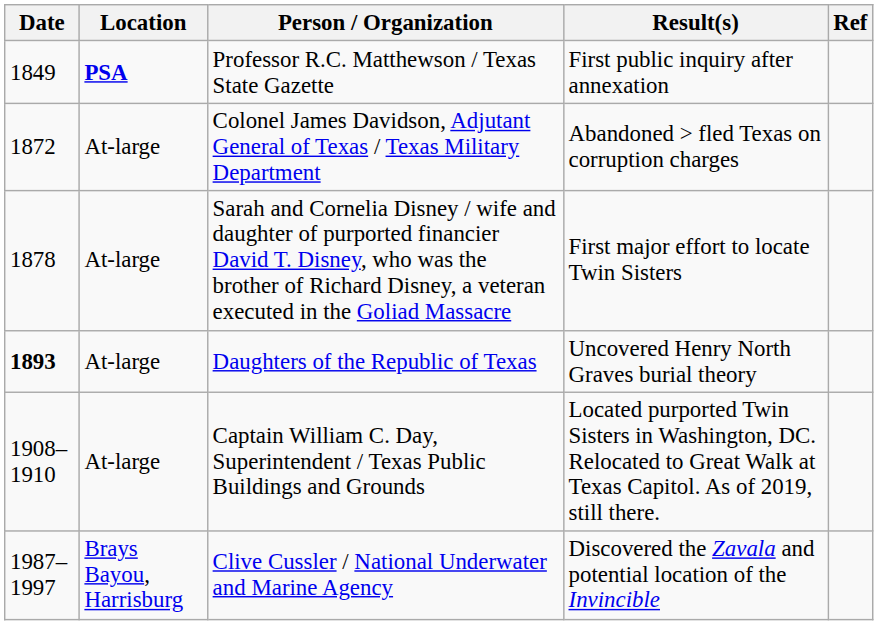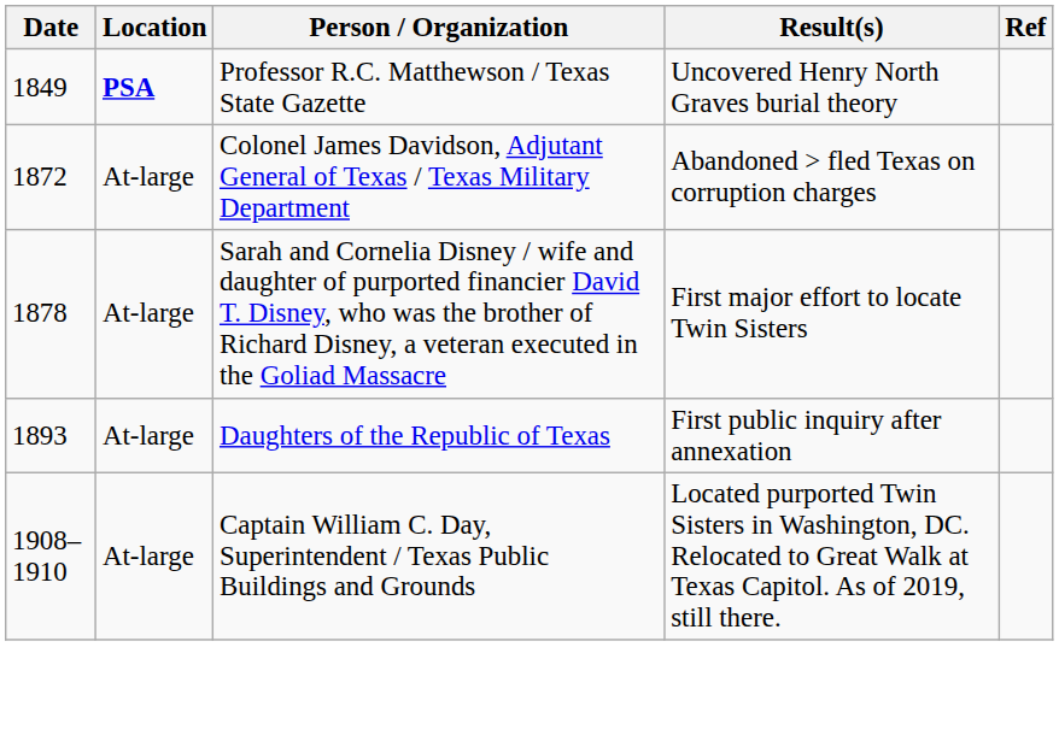Professor R.C. Matthewson / Texas State Gazette | Result(s): First public inquiry after annexation -> Uncovered Henry North Graves burial theory
Daughters of the Republic of Texas | Date: bold -> normal
Daughters of the Republic of Texas | Result(s): Uncovered Henry North Graves burial theory -> First public inquiry after annexation
- row: 1987–1997 | Brays Bayou, Harrisburg | Clive Cussler / National Underwater and Marine Agency | Discovered the Zavala and potential location of the Invincible
